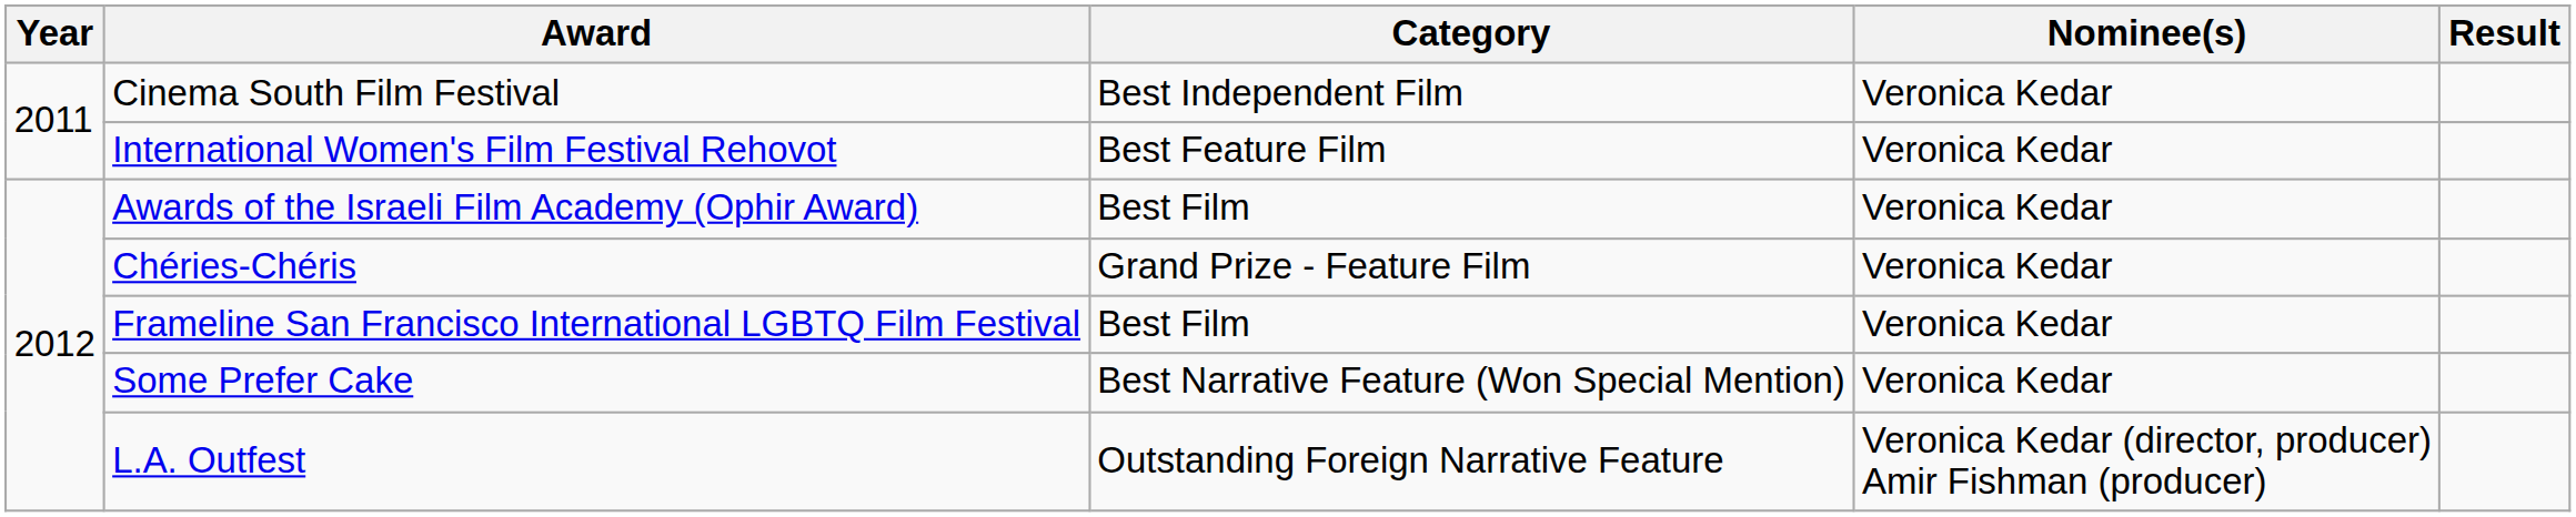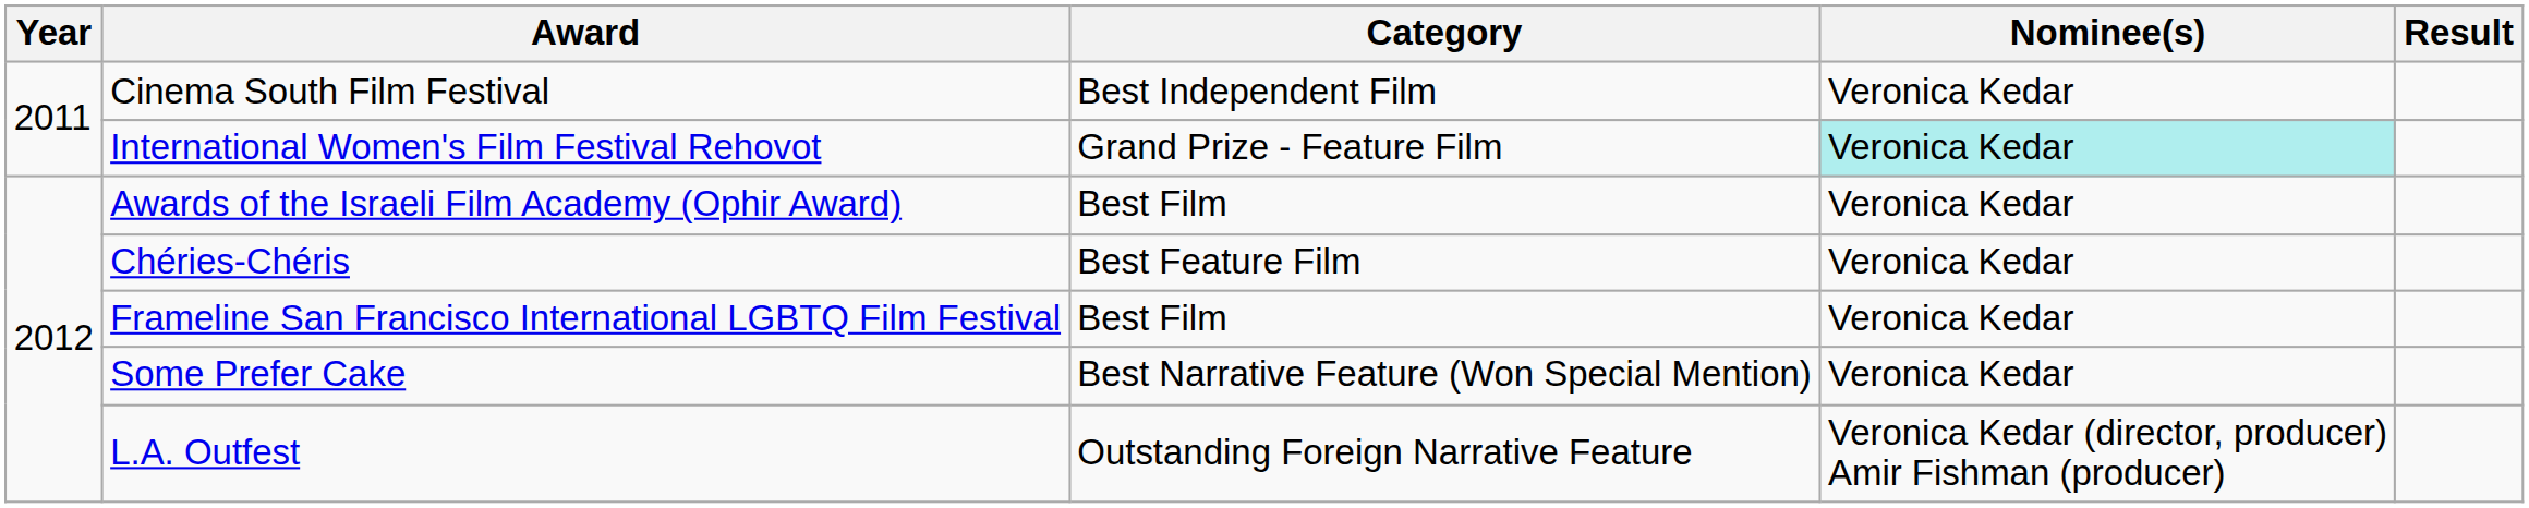International Women's Film Festival Rehovot | Category: Best Feature Film -> Grand Prize - Feature Film
International Women's Film Festival Rehovot | Nominee(s): no background -> paleturquoise background
Chéries-Chéris | Category: Grand Prize - Feature Film -> Best Feature Film
